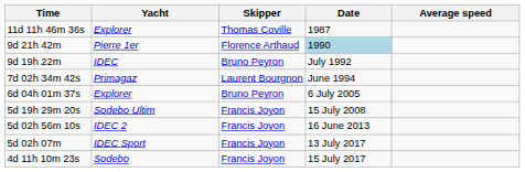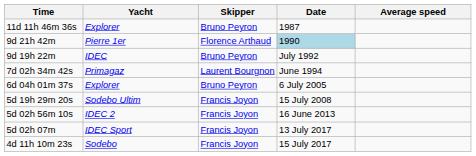11d 11h 46m 36s | Skipper: Thomas Coville -> Bruno Peyron
